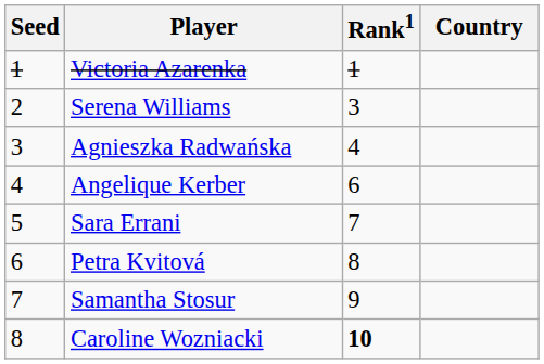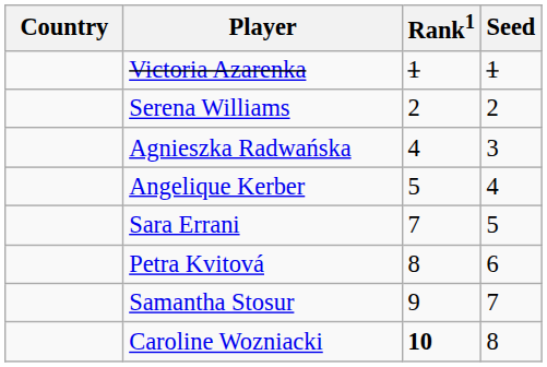columns swapped: Country <-> Seed
Serena Williams | Rank1: 3 -> 2
Angelique Kerber | Rank1: 6 -> 5
